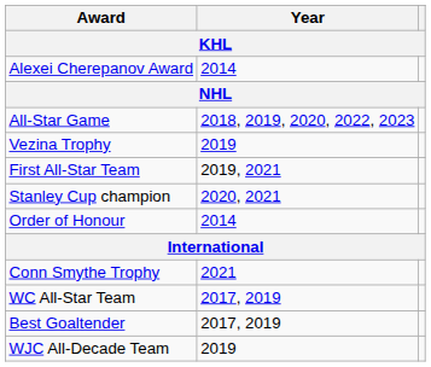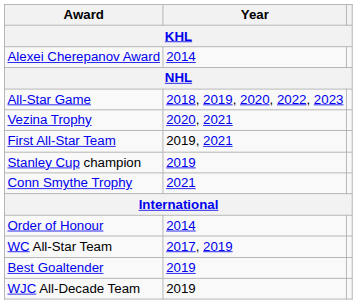Vezina Trophy | Year: 2019 -> 2020, 2021
Stanley Cup champion | Year: 2020, 2021 -> 2019
rows swapped: Conn Smythe Trophy <-> Order of Honour
Best Goaltender | Year: 2017, 2019 -> 2019
